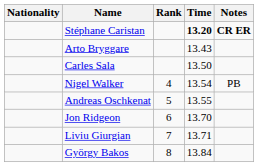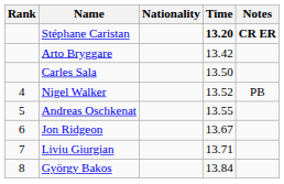columns swapped: Rank <-> Nationality
Arto Bryggare | Time: 13.43 -> 13.42
Nigel Walker | Time: 13.54 -> 13.52
Jon Ridgeon | Time: 13.70 -> 13.67
